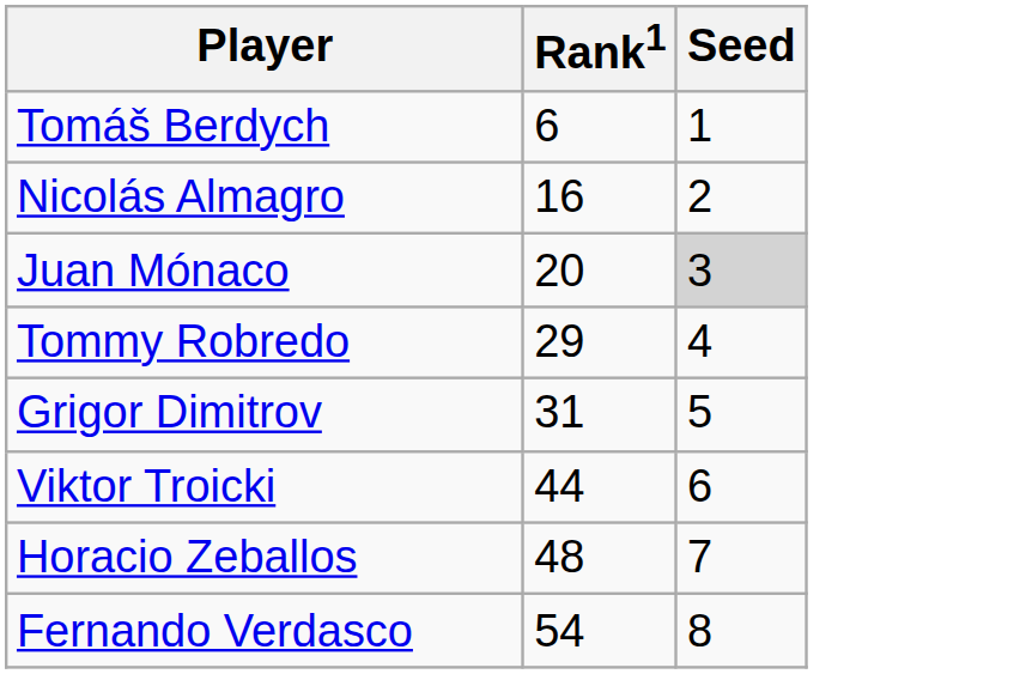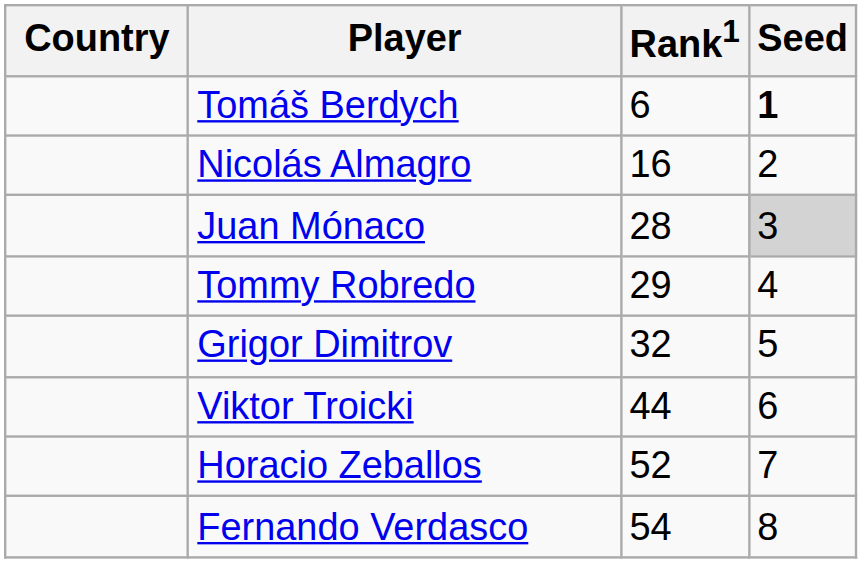+ column: Country
Tomáš Berdych | Seed: normal -> bold
Juan Mónaco | Rank1: 20 -> 28
Grigor Dimitrov | Rank1: 31 -> 32
Horacio Zeballos | Rank1: 48 -> 52
